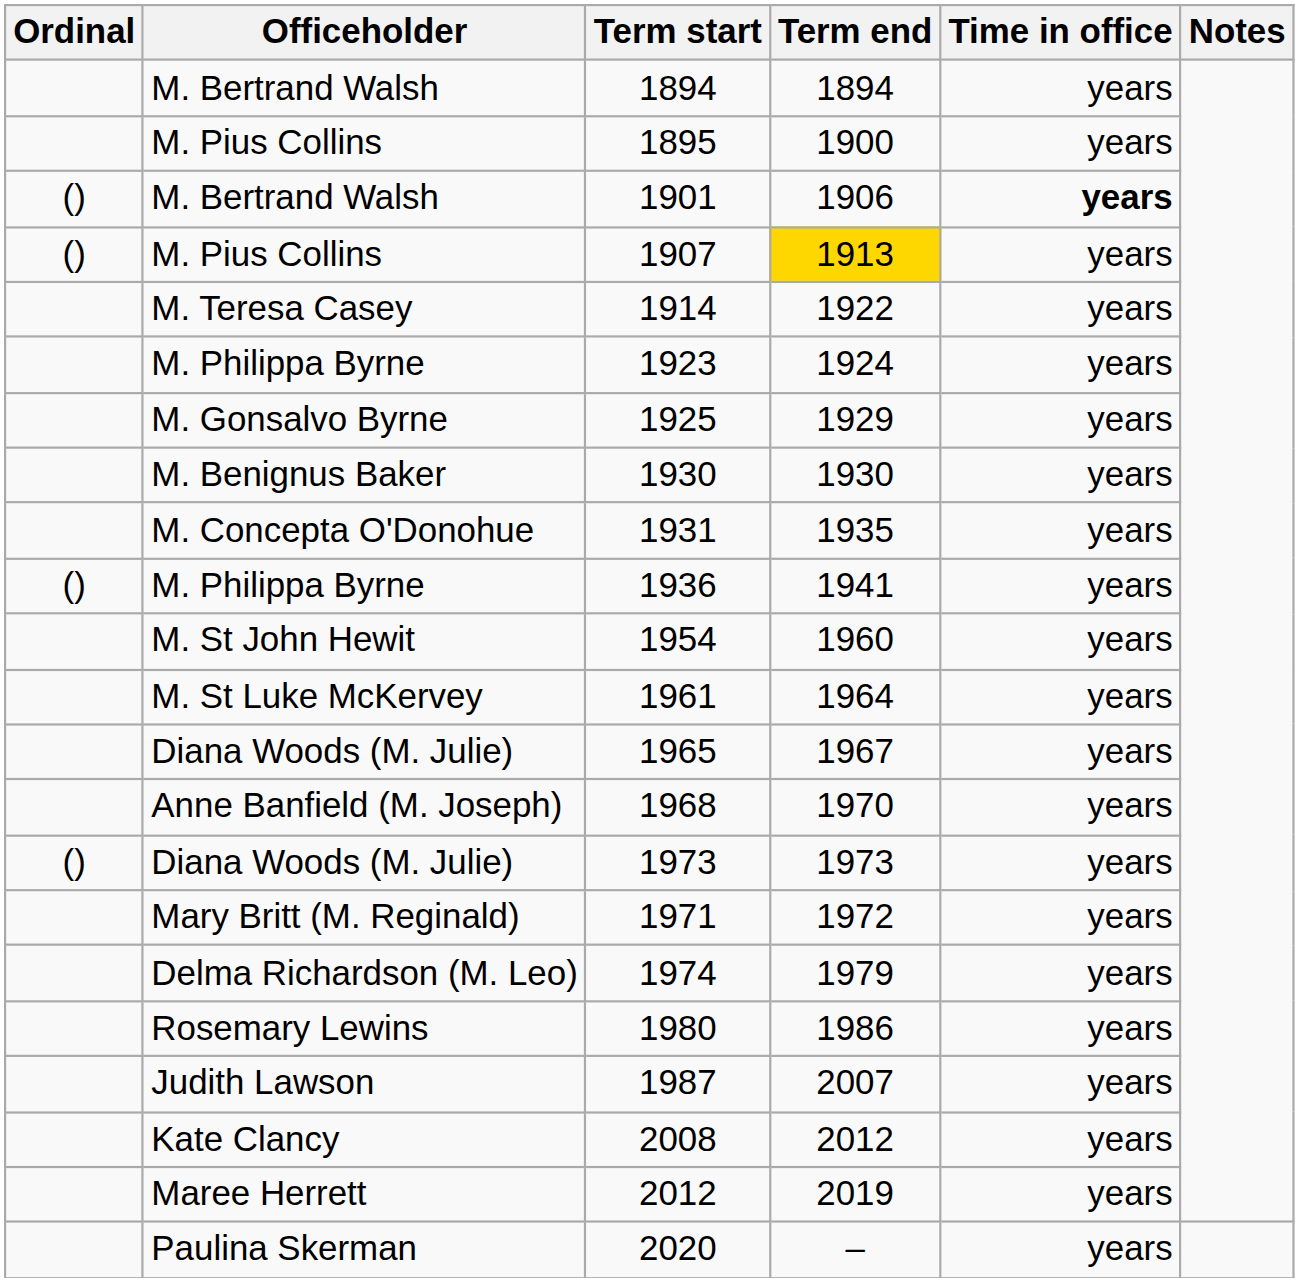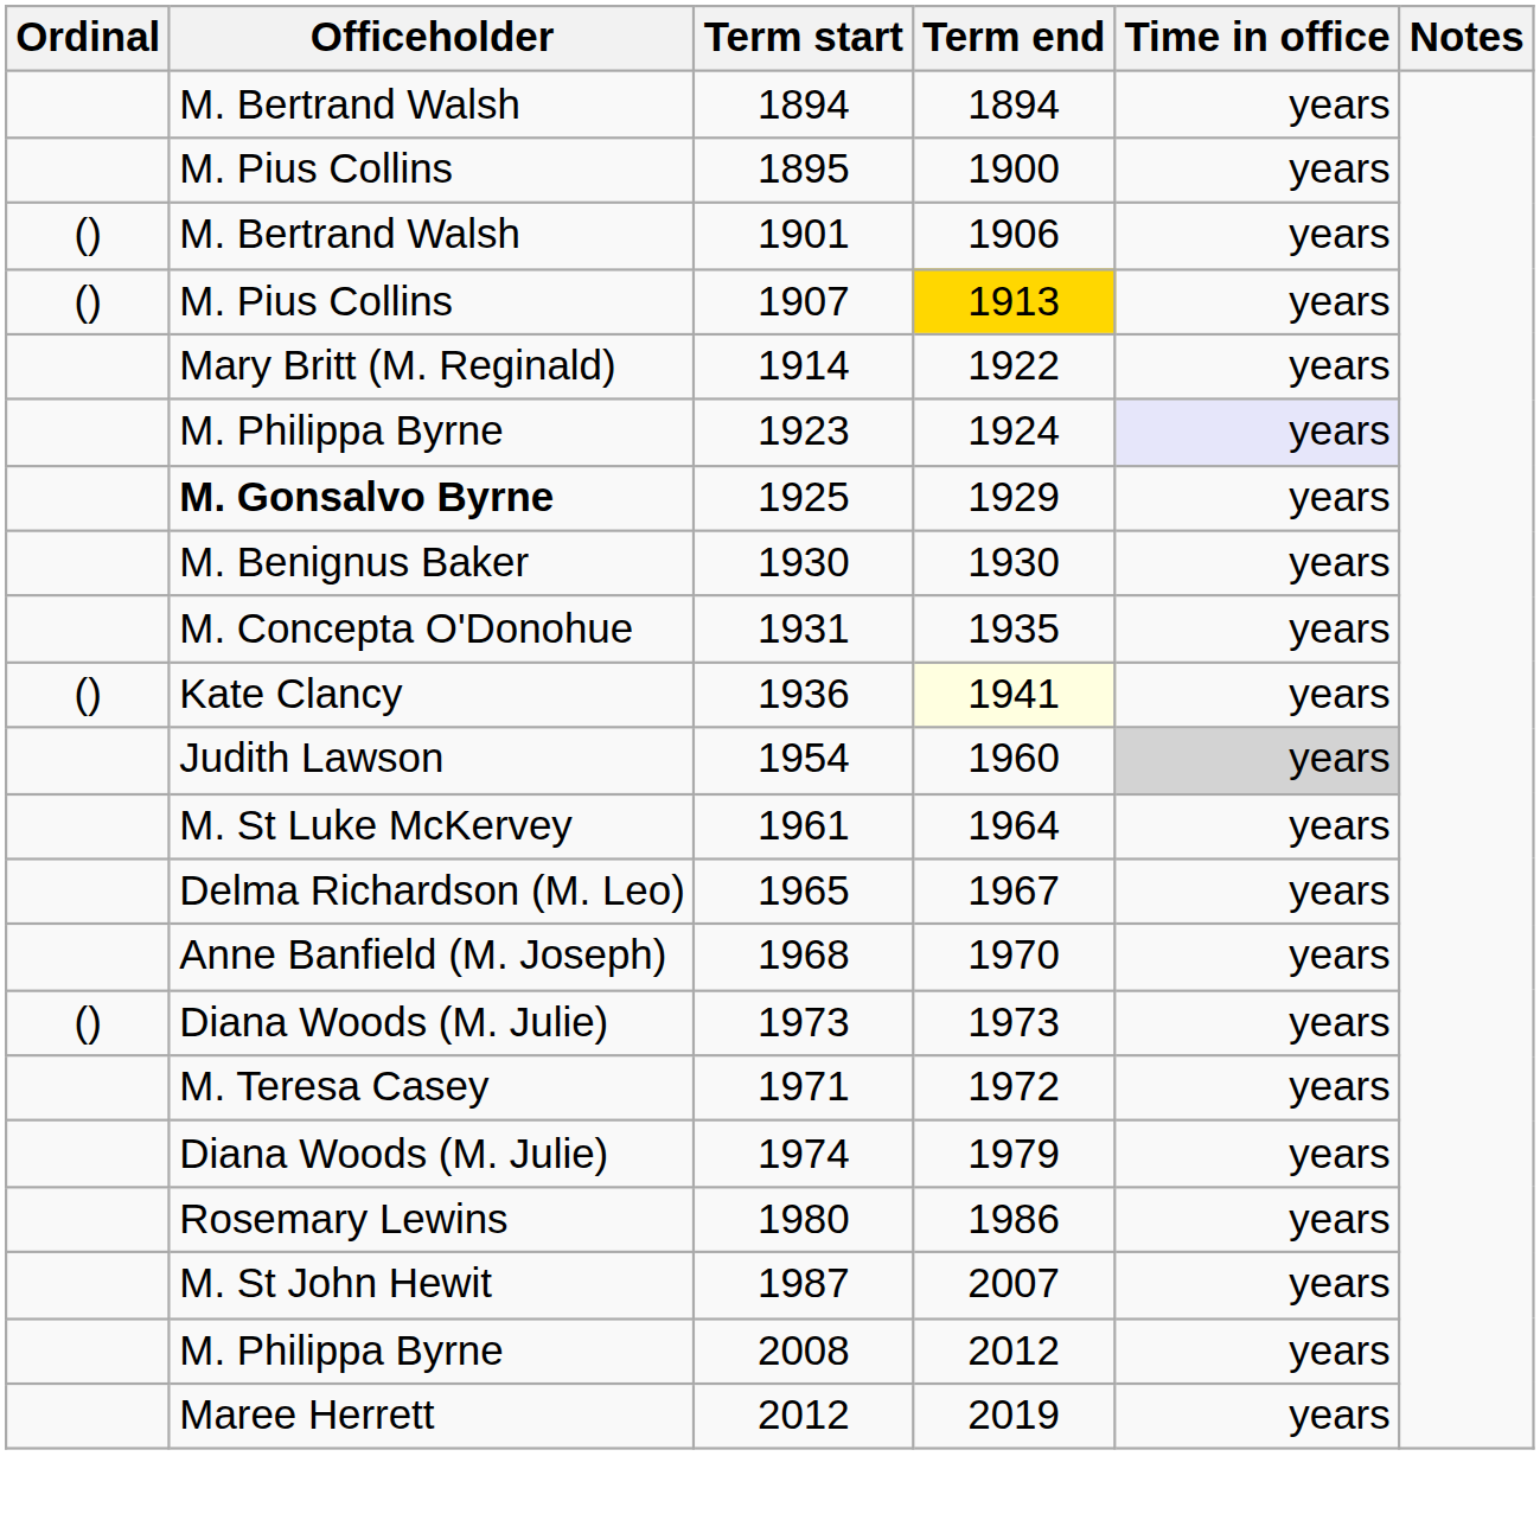1901 | Time in office: bold -> normal
1914 | Officeholder: M. Teresa Casey -> Mary Britt (M. Reginald)
1923 | Time in office: no background -> lavender background
1925 | Officeholder: normal -> bold
1936 | Officeholder: M. Philippa Byrne -> Kate Clancy
1936 | Term end: no background -> lightyellow background
1954 | Officeholder: M. St John Hewit -> Judith Lawson
1954 | Time in office: no background -> lightgrey background
1965 | Officeholder: Diana Woods (M. Julie) -> Delma Richardson (M. Leo)
1971 | Officeholder: Mary Britt (M. Reginald) -> M. Teresa Casey
1974 | Officeholder: Delma Richardson (M. Leo) -> Diana Woods (M. Julie)
1987 | Officeholder: Judith Lawson -> M. St John Hewit
2008 | Officeholder: Kate Clancy -> M. Philippa Byrne
- row: Paulina Skerman | 2020 | – | years
